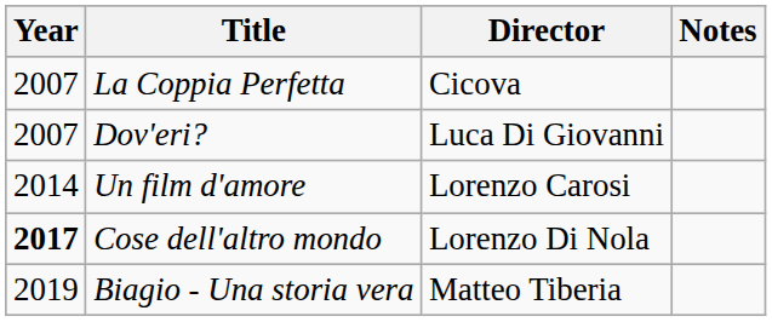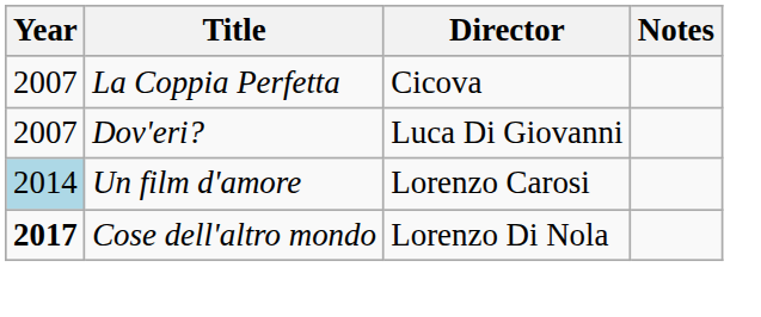Un film d'amore | Year: no background -> lightblue background
- row: 2019 | Biagio - Una storia vera | Matteo Tiberia
